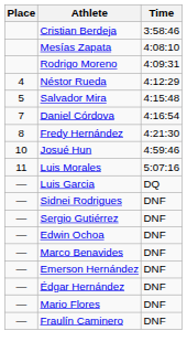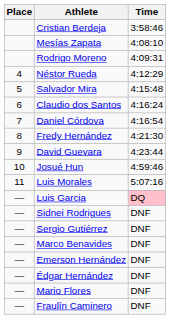+ row: 6 | Claudio dos Santos | 4:16:24
+ row: 9 | David Guevara | 4:23:44
Luis Garcia | Time: no background -> pink background
- row: — | Edwin Ochoa | DNF
